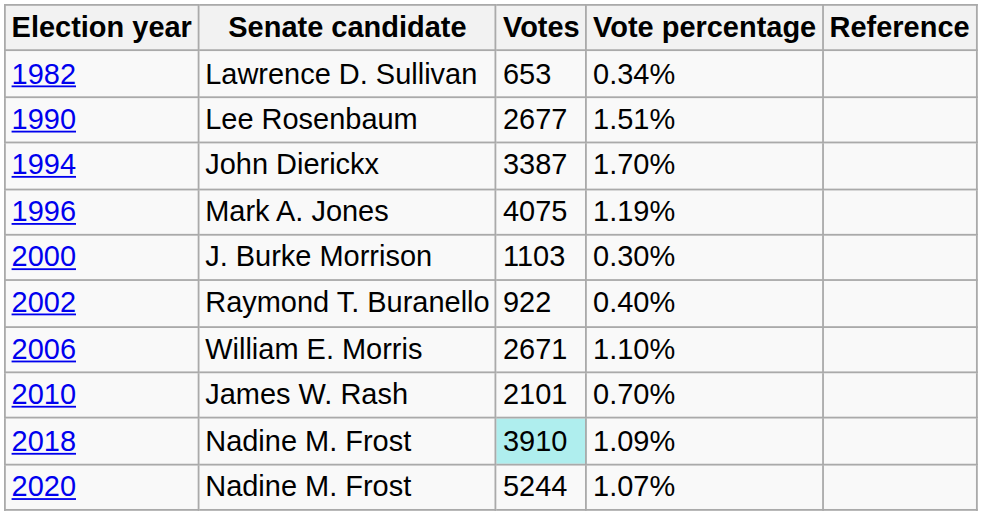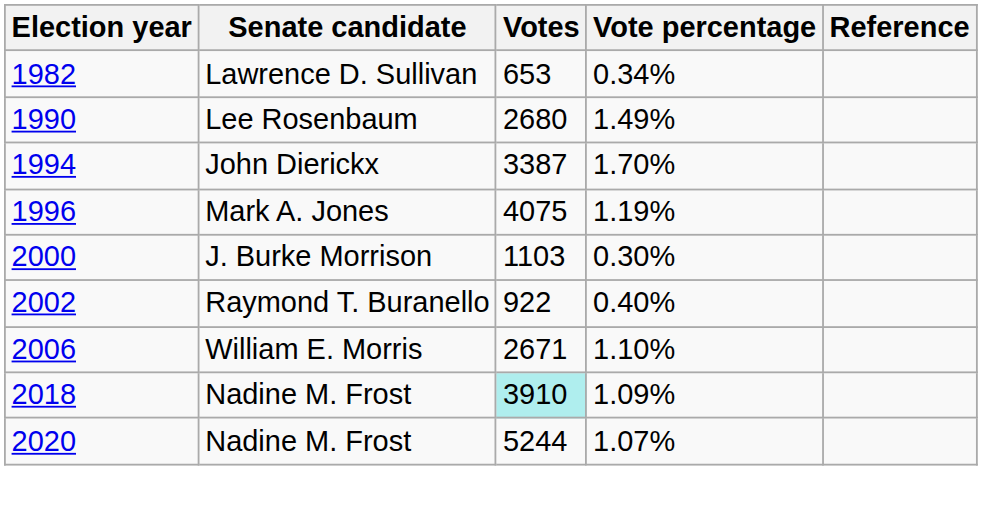Lee Rosenbaum | Votes: 2677 -> 2680
Lee Rosenbaum | Vote percentage: 1.51% -> 1.49%
- row: 2010 | James W. Rash | 2101 | 0.70%
